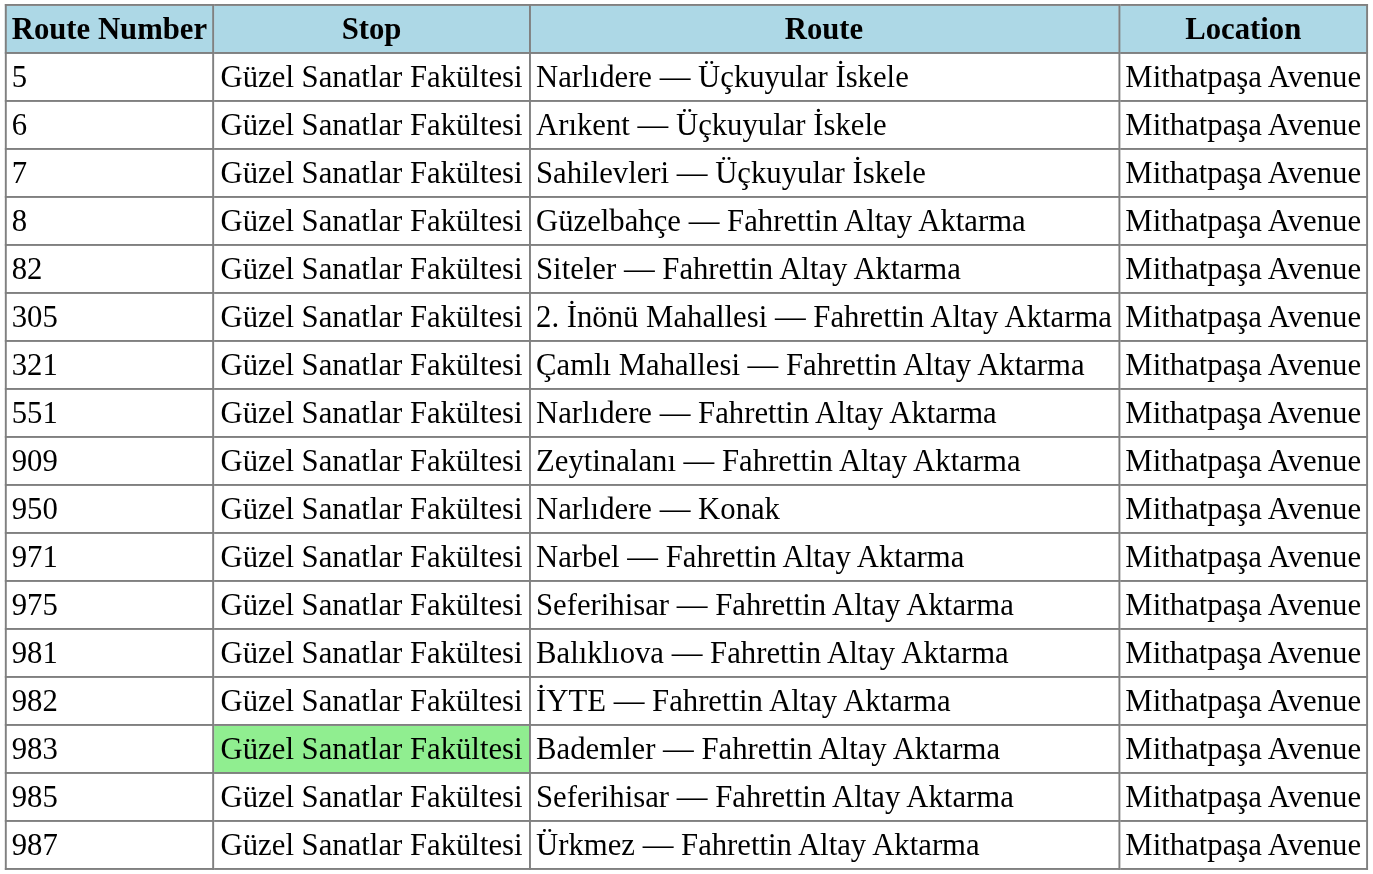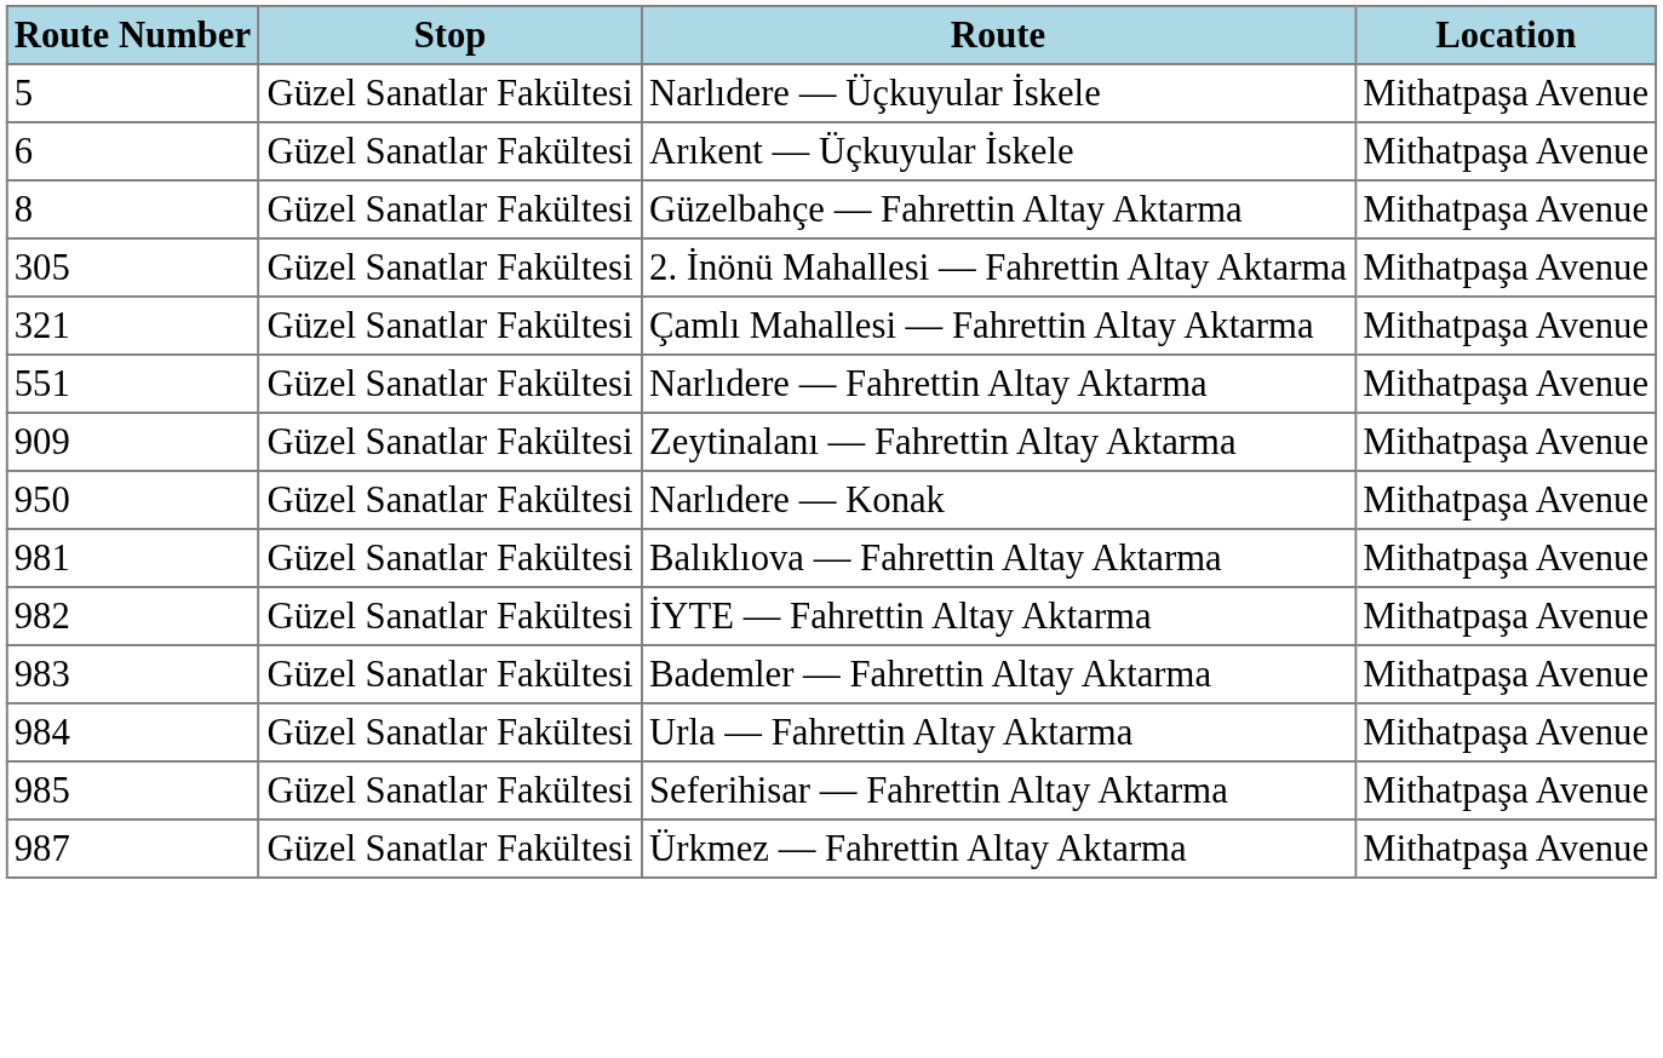- row: 7 | Güzel Sanatlar Fakültesi | Sahilevleri — Üçkuyular İskele | Mithatpaşa Avenue
- row: 82 | Güzel Sanatlar Fakültesi | Siteler — Fahrettin Altay Aktarma | Mithatpaşa Avenue
- row: 971 | Güzel Sanatlar Fakültesi | Narbel — Fahrettin Altay Aktarma | Mithatpaşa Avenue
- row: 975 | Güzel Sanatlar Fakültesi | Seferihisar — Fahrettin Altay Aktarma | Mithatpaşa Avenue
Bademler — Fahrettin Altay Aktarma | Stop: lightgreen background -> no background
+ row: 984 | Güzel Sanatlar Fakültesi | Urla — Fahrettin Altay Aktarma | Mithatpaşa Avenue
